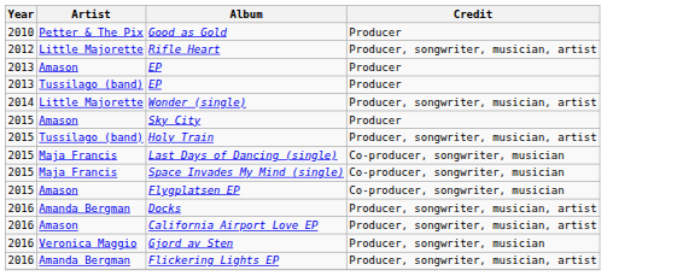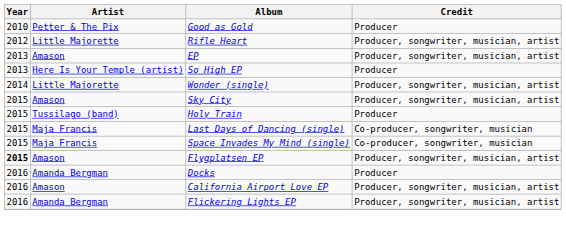Amason / EP | Credit: Producer -> Producer, songwriter, musician, artist
+ row: 2013 | Here Is Your Temple (artist) | So High EP | Producer
- row: 2013 | Tussilago (band) | EP | Producer
Sky City | Credit: Producer -> Producer, songwriter, musician, artist
Holy Train | Credit: Producer, songwriter, musician, artist -> Producer
Flygplatsen EP | Year: normal -> bold
Flygplatsen EP | Credit: Co-producer, songwriter, musician -> Producer, songwriter, musician, artist
Docks | Credit: Producer, songwriter, musician, artist -> Producer
- row: 2016 | Veronica Maggio | Gjord av Sten | Producer, songwriter, musician
